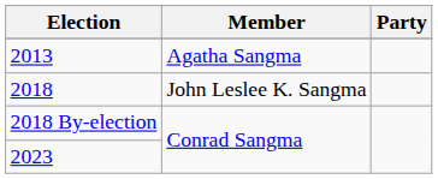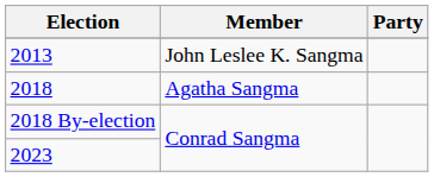2013 | Member: Agatha Sangma -> John Leslee K. Sangma
2018 | Member: John Leslee K. Sangma -> Agatha Sangma
